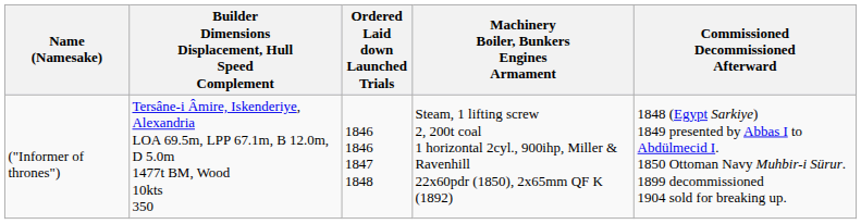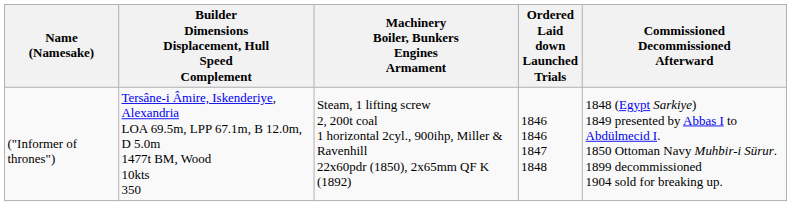columns swapped: Machinery Boiler, Bunkers Engines Armament <-> Ordered Laid down Launched Trials
